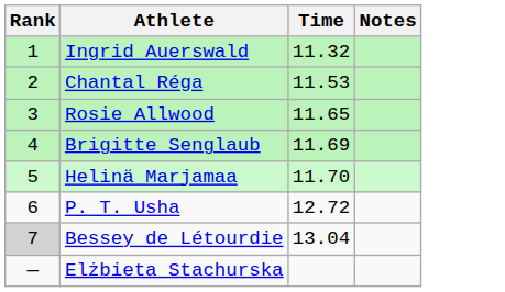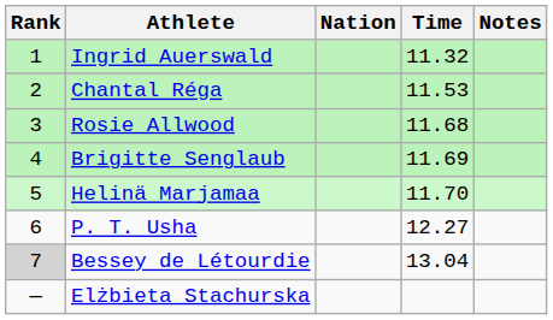+ column: Nation
Rosie Allwood | Time: 11.65 -> 11.68
P. T. Usha | Time: 12.72 -> 12.27
